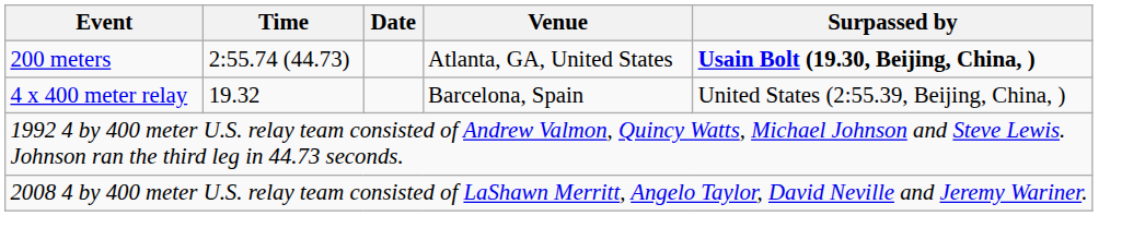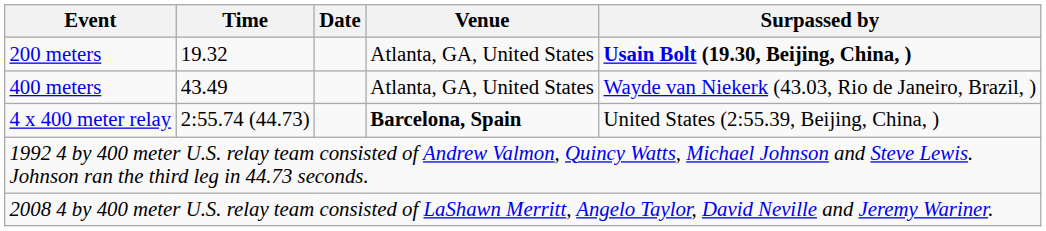200 meters | Time: 2:55.74 (44.73) -> 19.32
+ row: 400 meters | 43.49 | Atlanta, GA, United States | Wayde van Niekerk (43.03, Rio de Janeiro, Brazil, )
4 x 400 meter relay | Time: 19.32 -> 2:55.74 (44.73)
4 x 400 meter relay | Venue: normal -> bold
